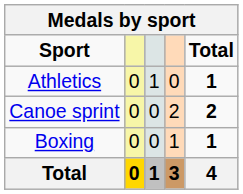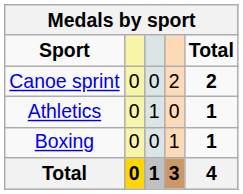rows swapped: Athletics <-> Canoe sprint
